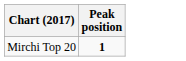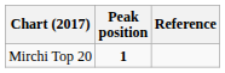+ column: Reference
